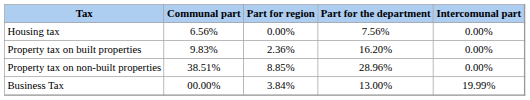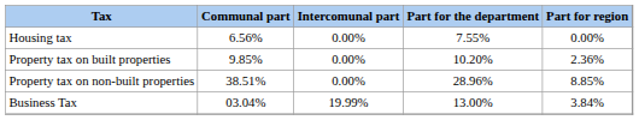columns swapped: Intercomunal part <-> Part for region
Housing tax | Part for the department: 7.56% -> 7.55%
Property tax on built properties | Communal part: 9.83% -> 9.85%
Property tax on built properties | Part for the department: 16.20% -> 10.20%
Business Tax | Communal part: 00.00% -> 03.04%
